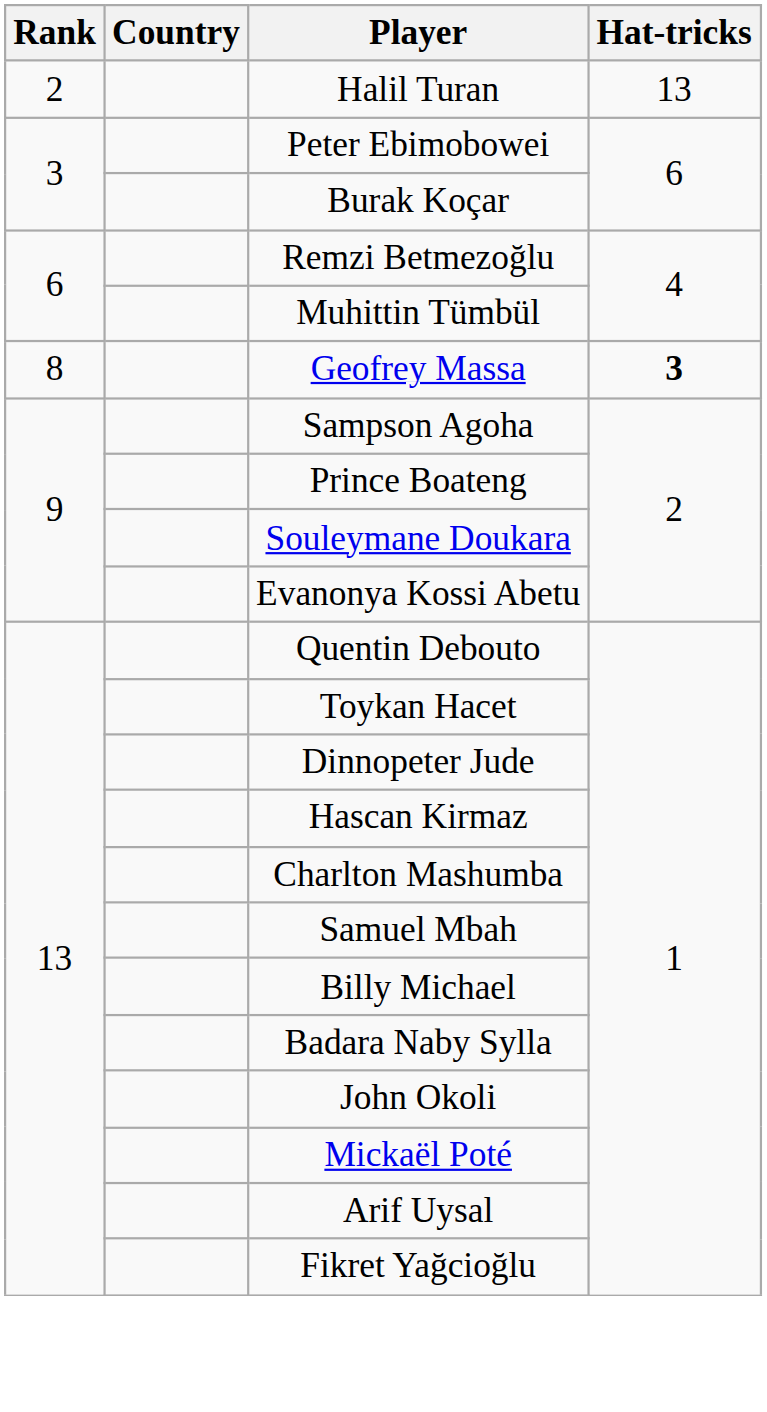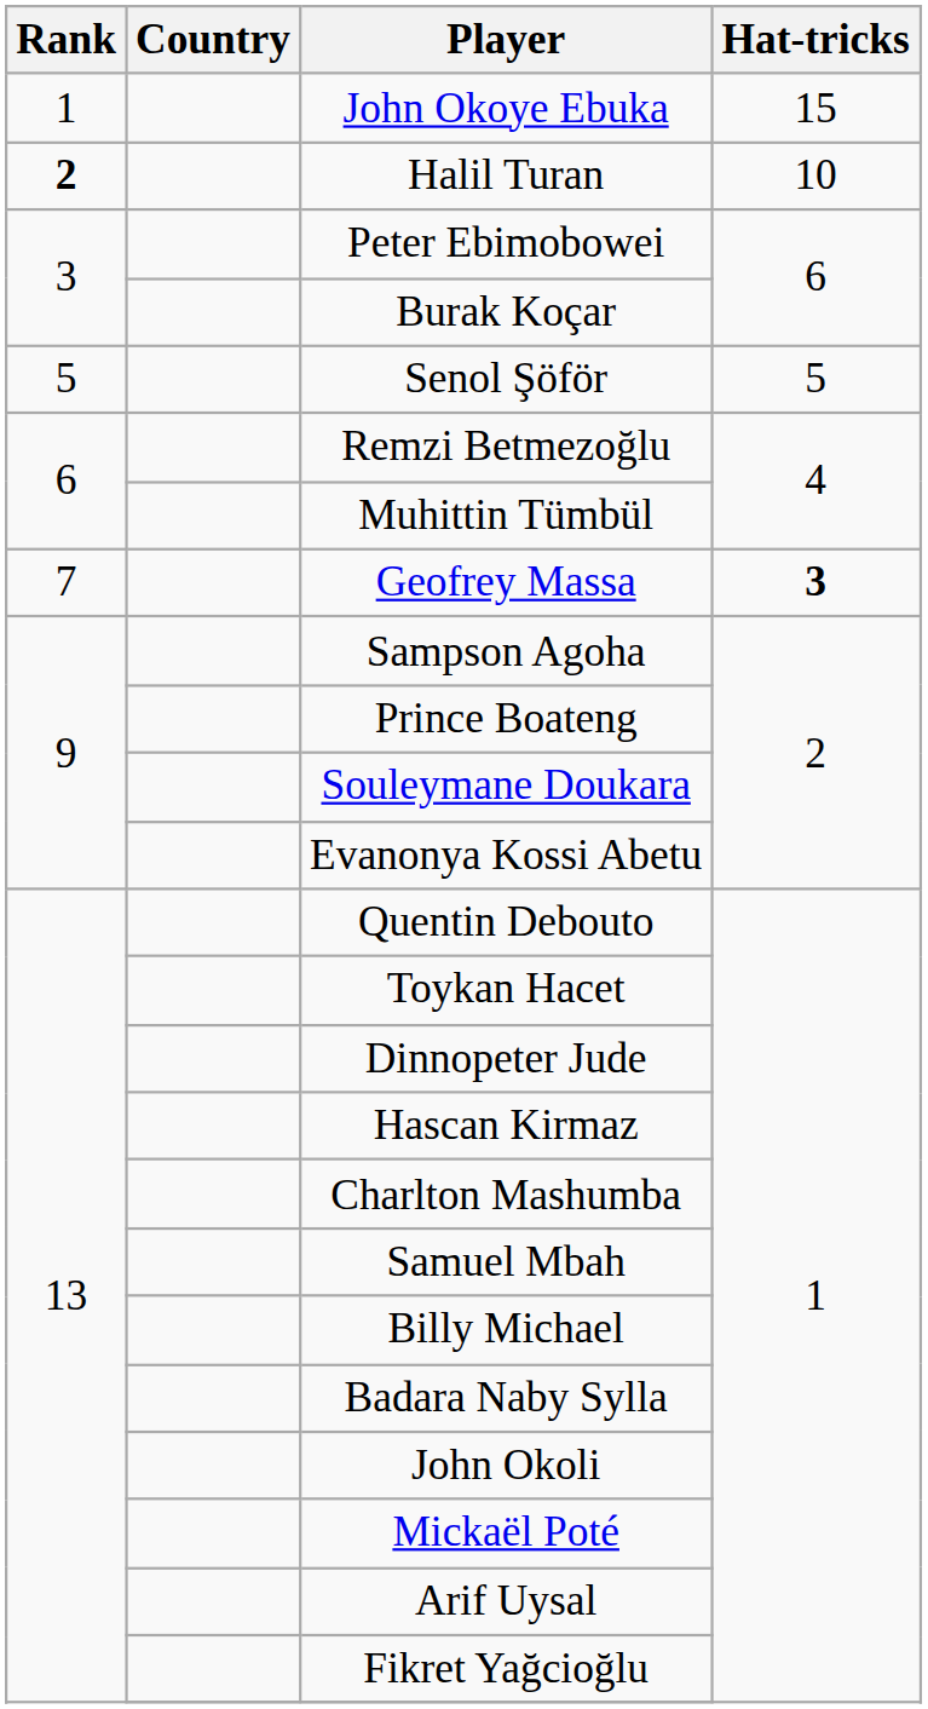+ row: 1 | John Okoye Ebuka | 15
Halil Turan | Rank: normal -> bold
Halil Turan | Hat-tricks: 13 -> 10
+ row: 5 | Senol Şöför | 5
Geofrey Massa | Rank: 8 -> 7
